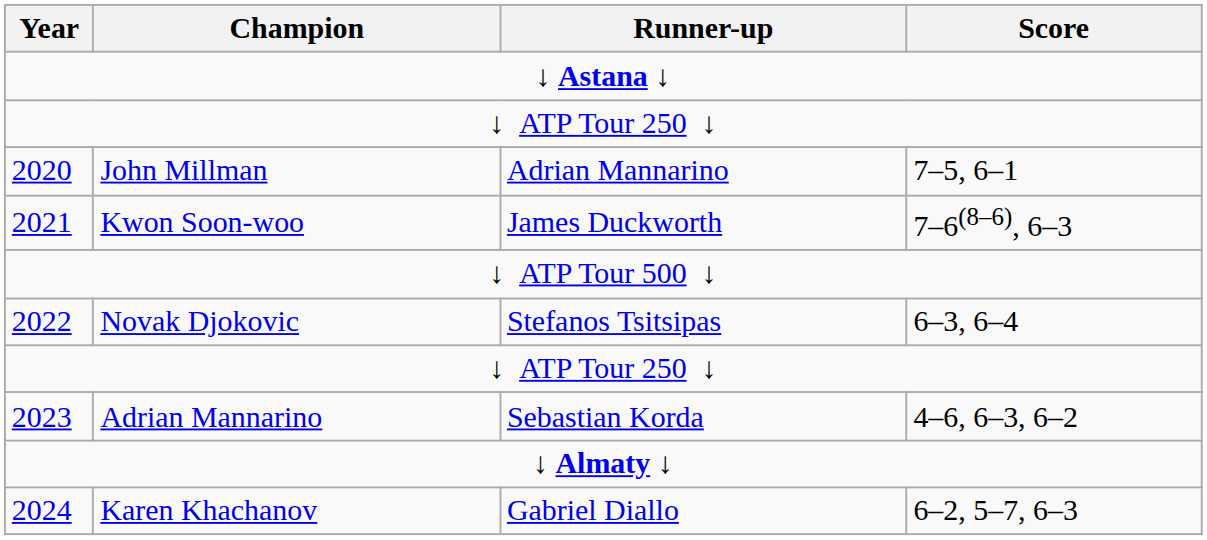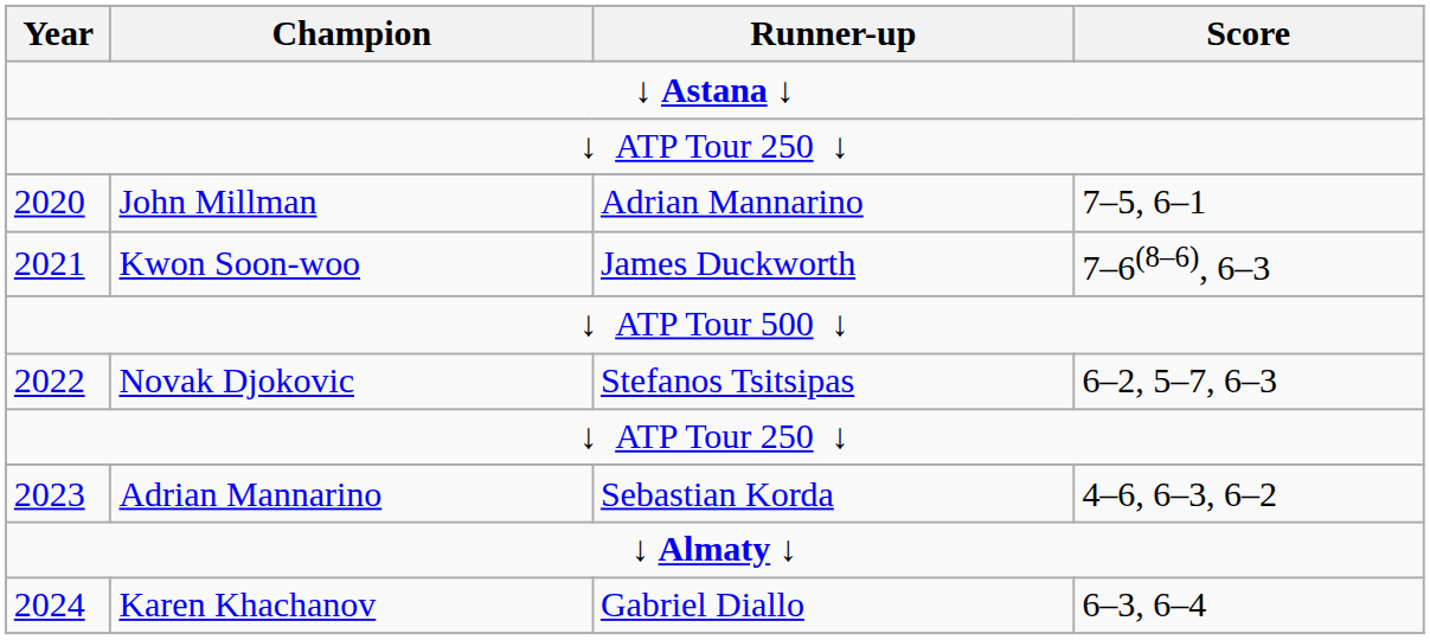2022 | Score: 6–3, 6–4 -> 6–2, 5–7, 6–3
2024 | Score: 6–2, 5–7, 6–3 -> 6–3, 6–4
